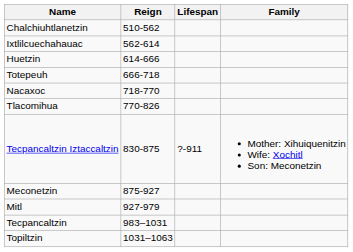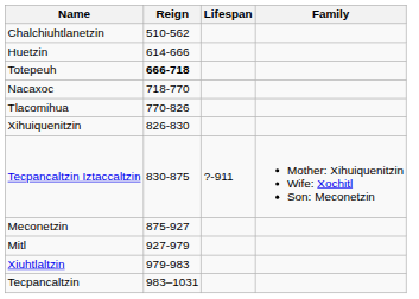- row: Ixtlilcuechahauac | 562-614
Totepeuh | Reign: normal -> bold
+ row: Xihuiquenitzin | 826-830
+ row: Xiuhtlaltzin | 979-983
- row: Topiltzin | 1031–1063
